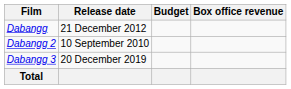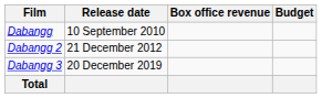columns swapped: Budget <-> Box office revenue
Dabangg | Release date: 21 December 2012 -> 10 September 2010
Dabangg 2 | Release date: 10 September 2010 -> 21 December 2012
